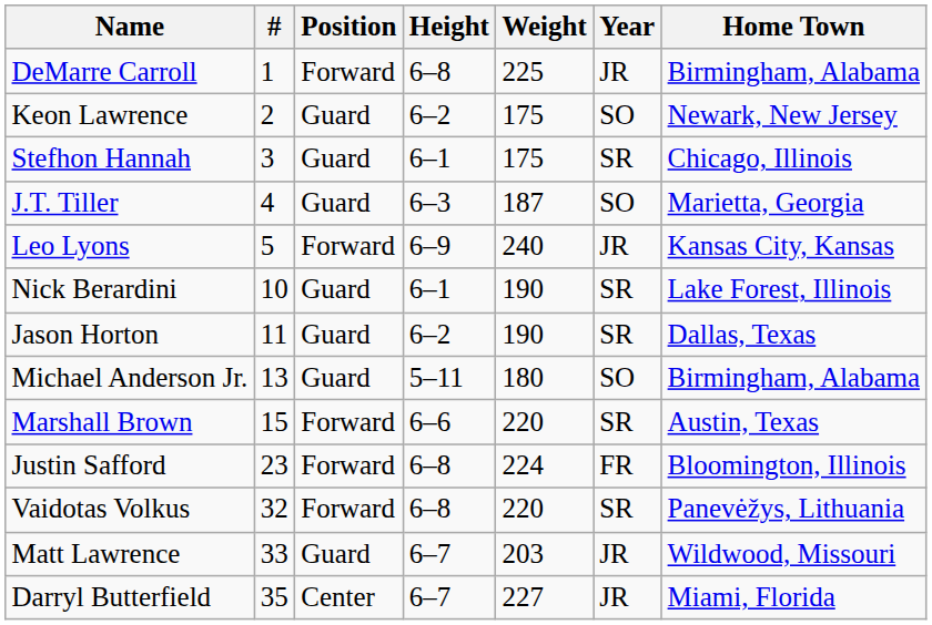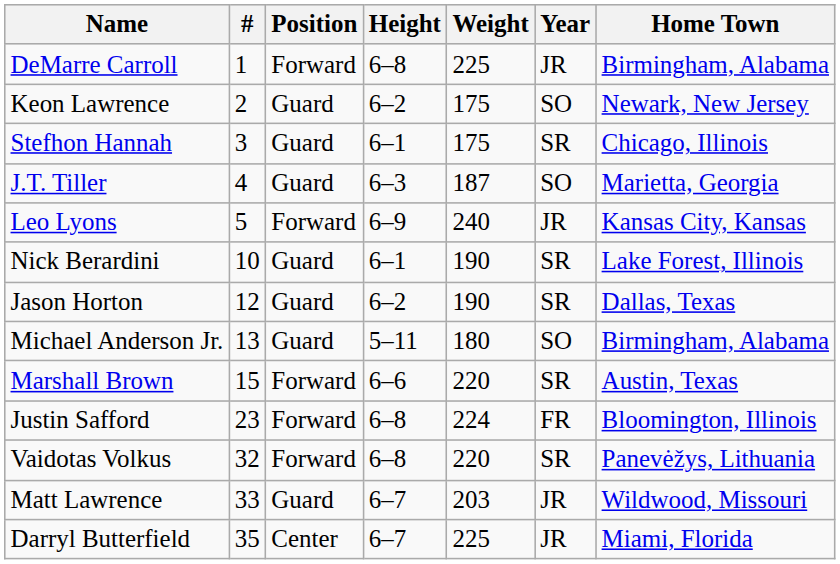Jason Horton | #: 11 -> 12
Darryl Butterfield | Weight: 227 -> 225
